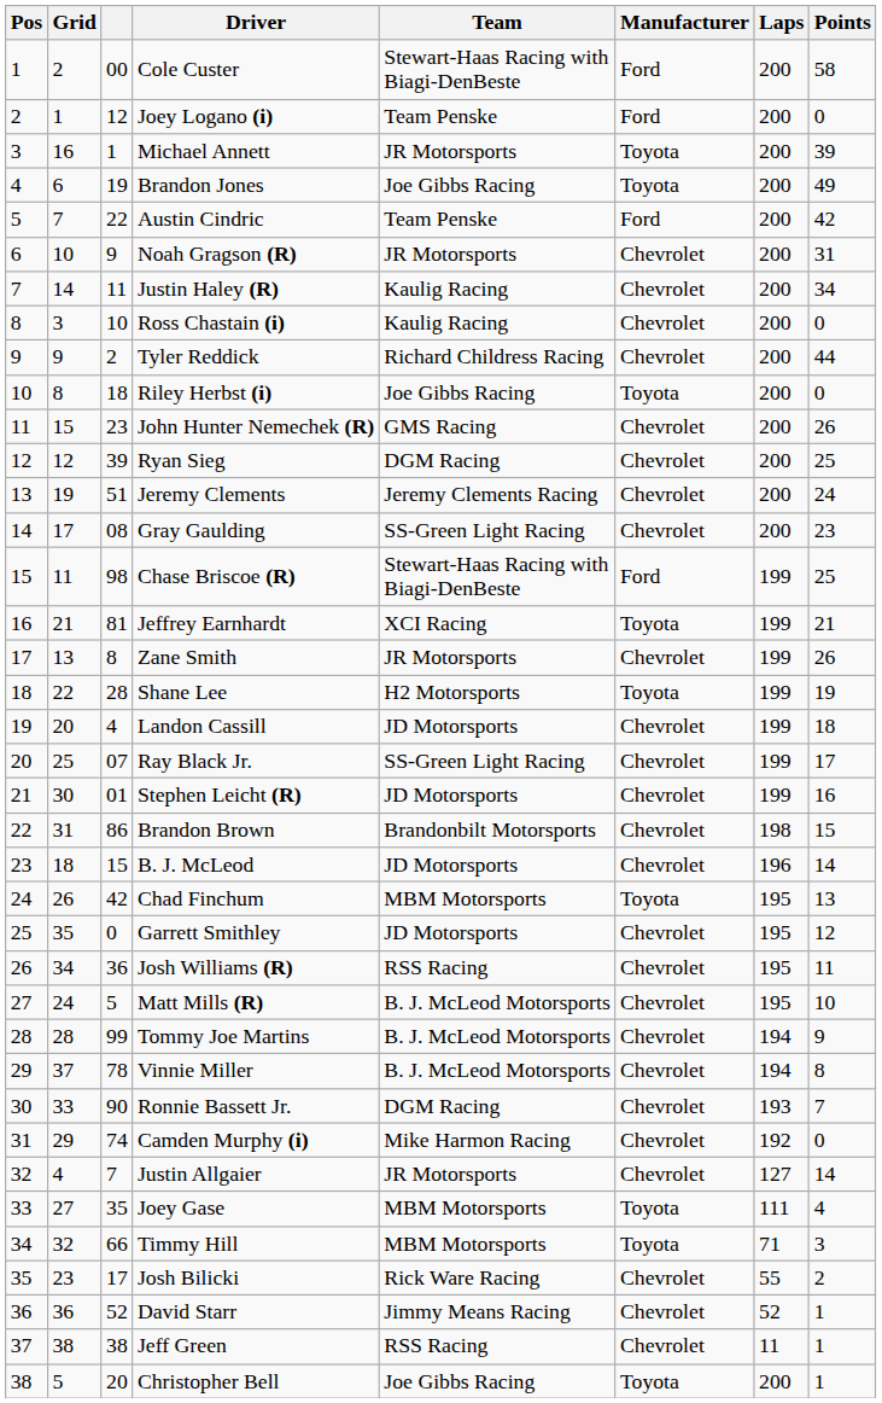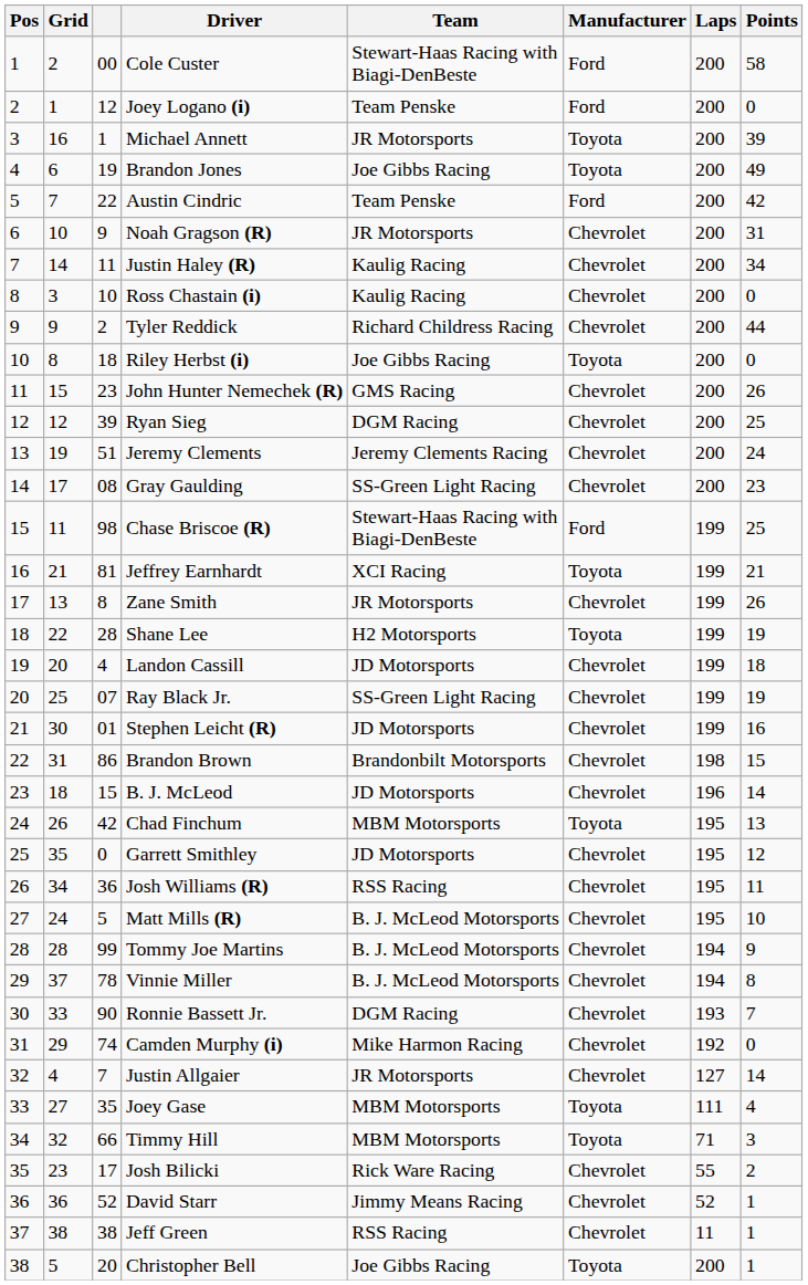Ray Black Jr. | Points: 17 -> 19
